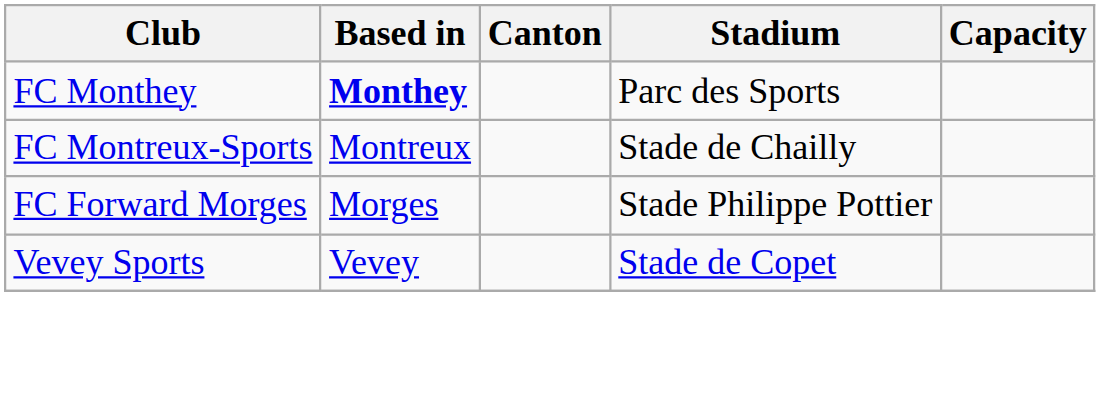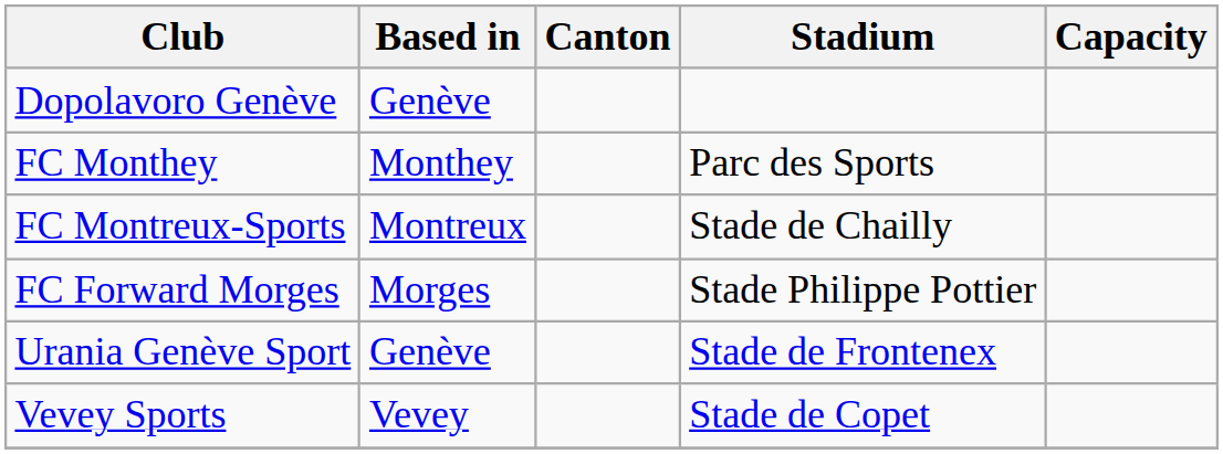+ row: Dopolavoro Genève | Genève
FC Monthey | Based in: bold -> normal
+ row: Urania Genève Sport | Genève | Stade de Frontenex
